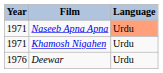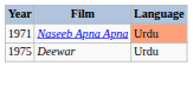- row: 1971 | Khamosh Nigahen | Urdu
Deewar | Year: 1976 -> 1975
